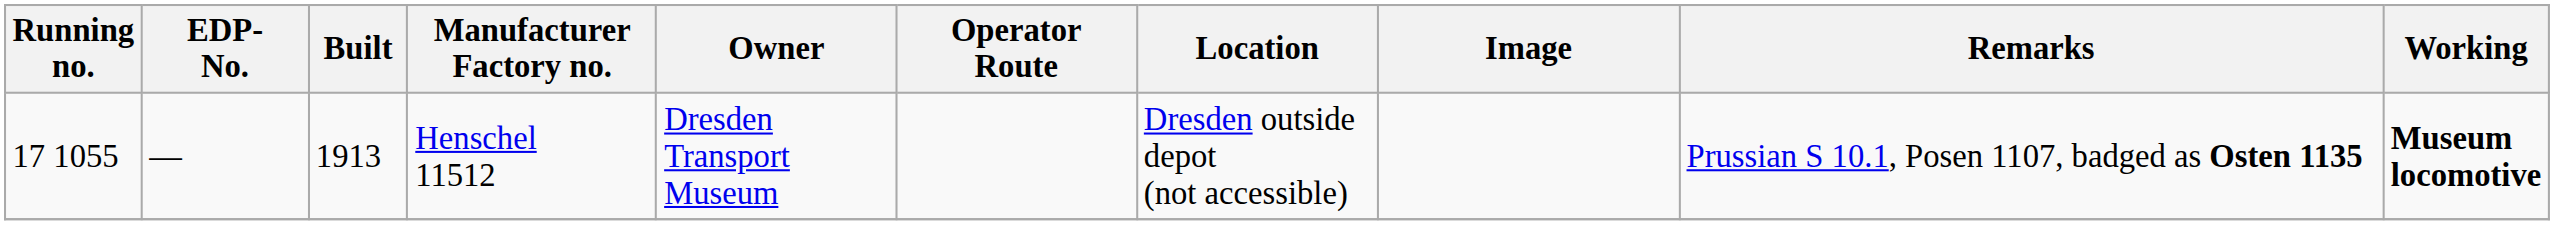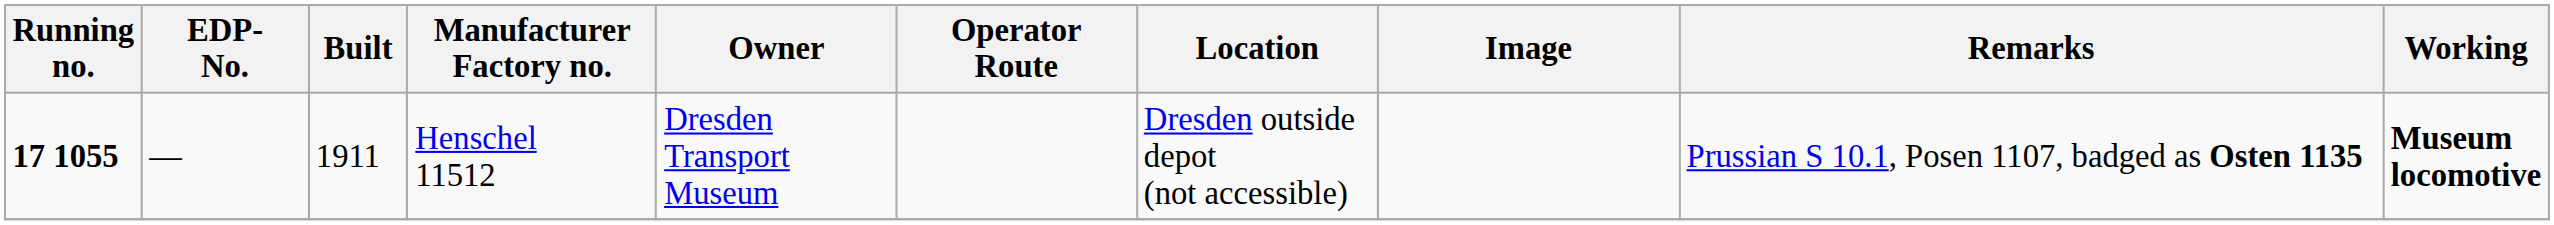Henschel 11512 | Running no.: normal -> bold
Henschel 11512 | Built: 1913 -> 1911
